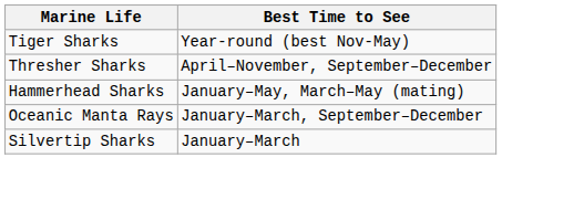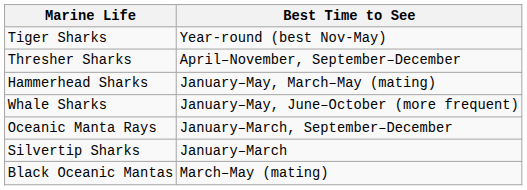+ row: Whale Sharks | January–May, June–October (more frequent)
+ row: Black Oceanic Mantas | March–May (mating)
